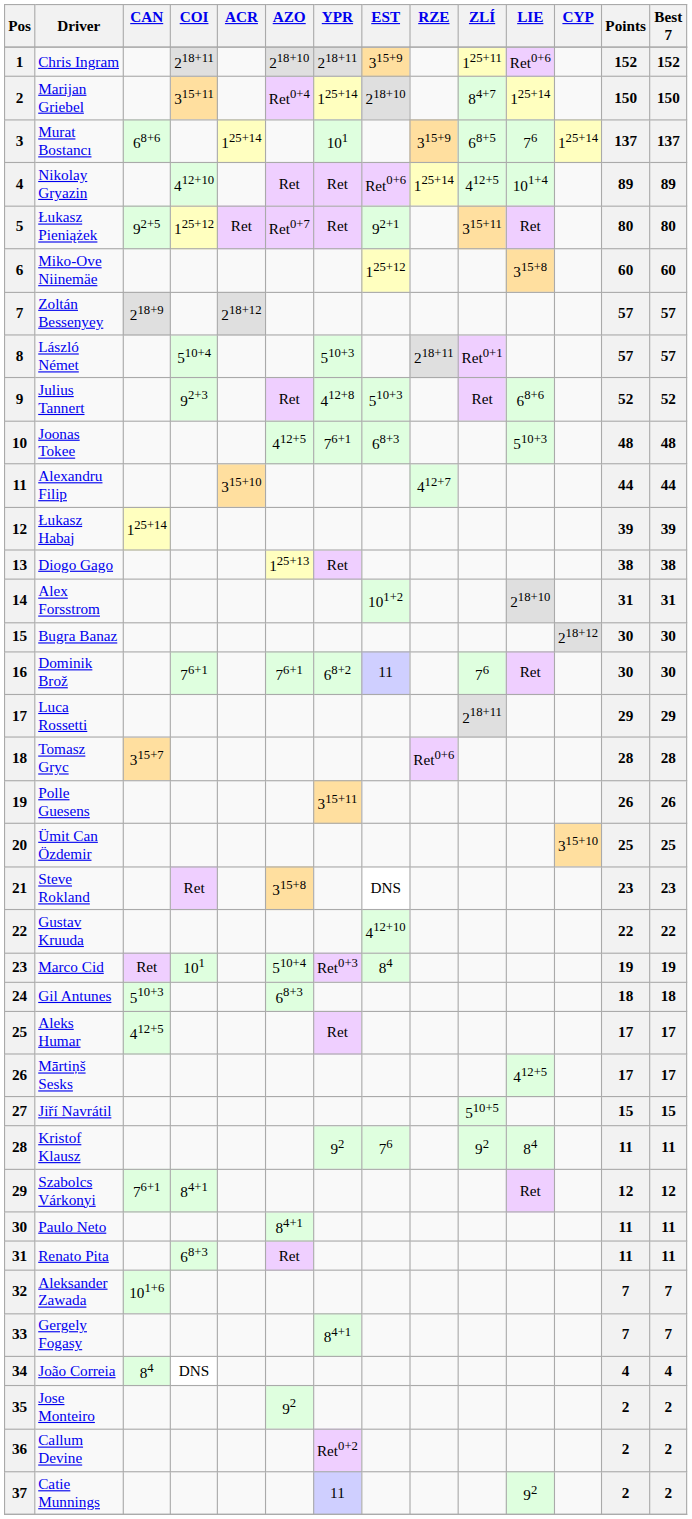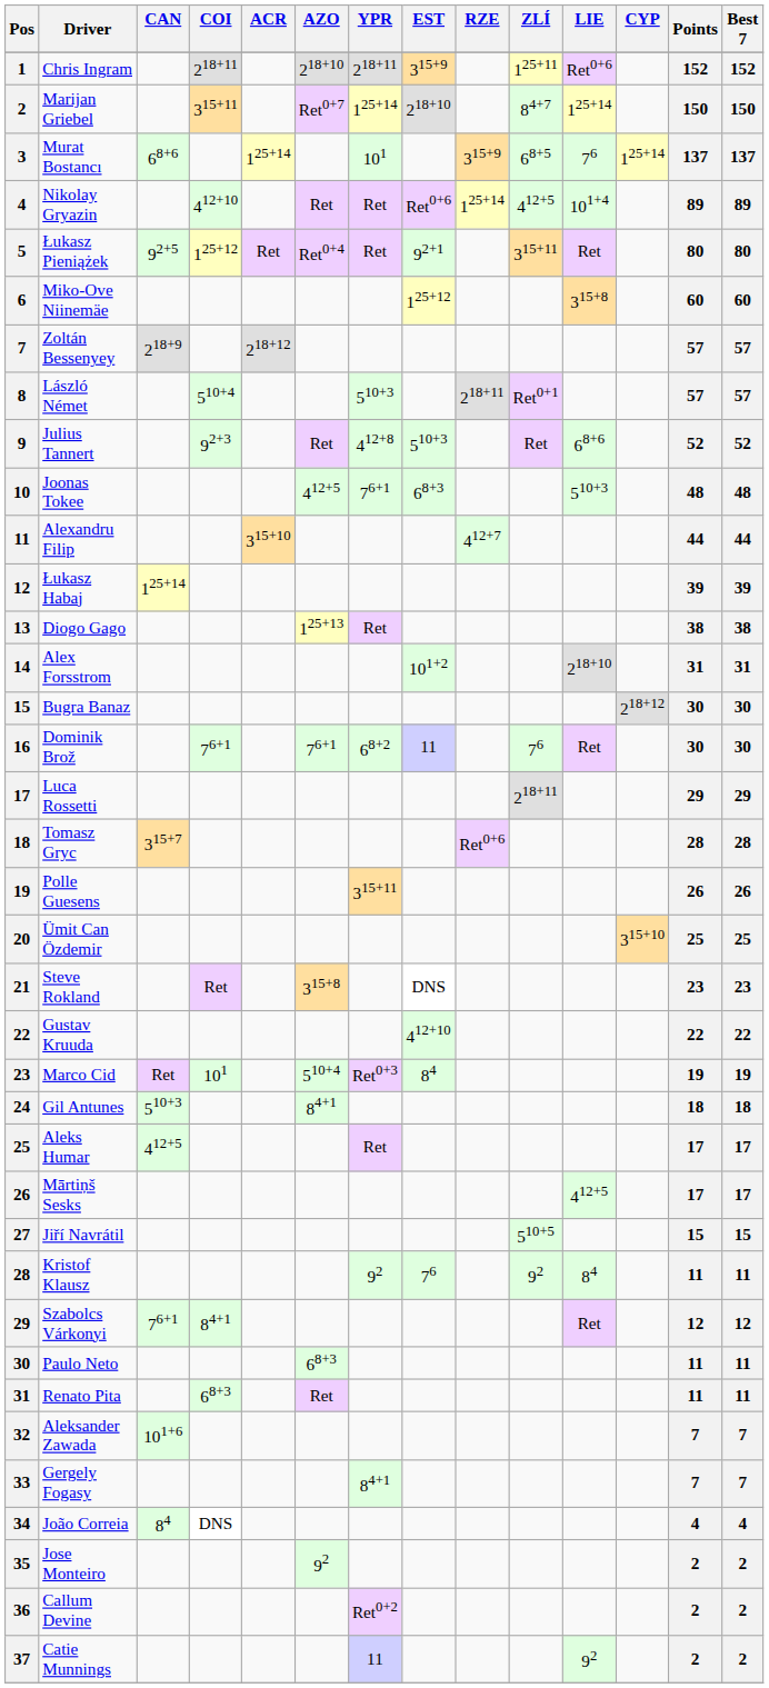Marijan Griebel | AZO: Ret0+4 -> Ret0+7
Łukasz Pieniążek | AZO: Ret0+7 -> Ret0+4
Gil Antunes | AZO: 68+3 -> 84+1
Paulo Neto | AZO: 84+1 -> 68+3
